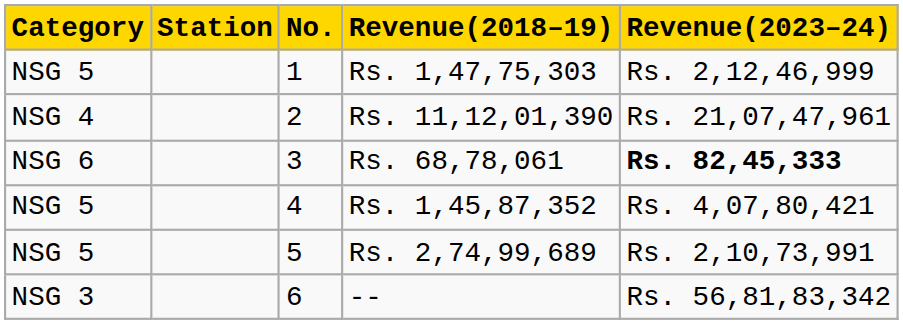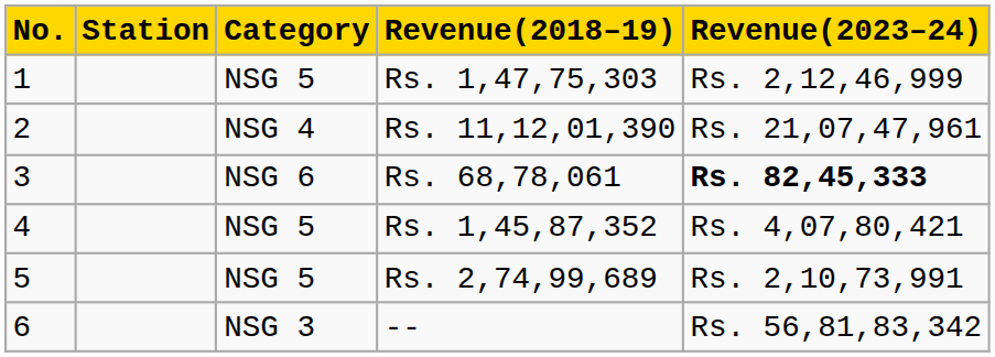columns swapped: No. <-> Category
